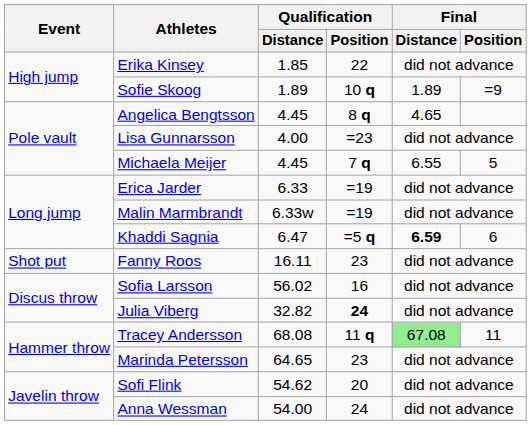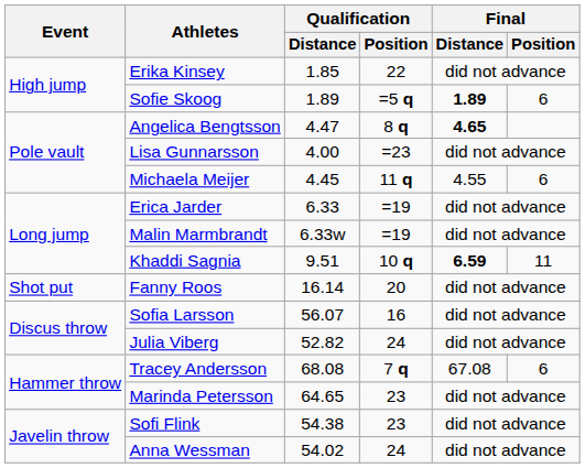Sofie Skoog | Qualification / Position: 10 q -> =5 q
Sofie Skoog | Final / Distance: normal -> bold
Sofie Skoog | Final / Position: =9 -> 6
Angelica Bengtsson | Qualification / Distance: 4.45 -> 4.47
Angelica Bengtsson | Final / Distance: normal -> bold
Michaela Meijer | Qualification / Position: 7 q -> 11 q
Michaela Meijer | Final / Distance: 6.55 -> 4.55
Michaela Meijer | Final / Position: 5 -> 6
Khaddi Sagnia | Qualification / Distance: 6.47 -> 9.51
Khaddi Sagnia | Qualification / Position: =5 q -> 10 q
Khaddi Sagnia | Final / Position: 6 -> 11
Fanny Roos | Qualification / Distance: 16.11 -> 16.14
Fanny Roos | Qualification / Position: 23 -> 20
Sofia Larsson | Qualification / Distance: 56.02 -> 56.07
Julia Viberg | Qualification / Distance: 32.82 -> 52.82
Julia Viberg | Qualification / Position: bold -> normal
Tracey Andersson | Qualification / Position: 11 q -> 7 q
Tracey Andersson | Final / Distance: lightgreen background -> no background
Tracey Andersson | Final / Position: 11 -> 6
Sofi Flink | Qualification / Distance: 54.62 -> 54.38
Sofi Flink | Qualification / Position: 20 -> 23
Anna Wessman | Qualification / Distance: 54.00 -> 54.02
